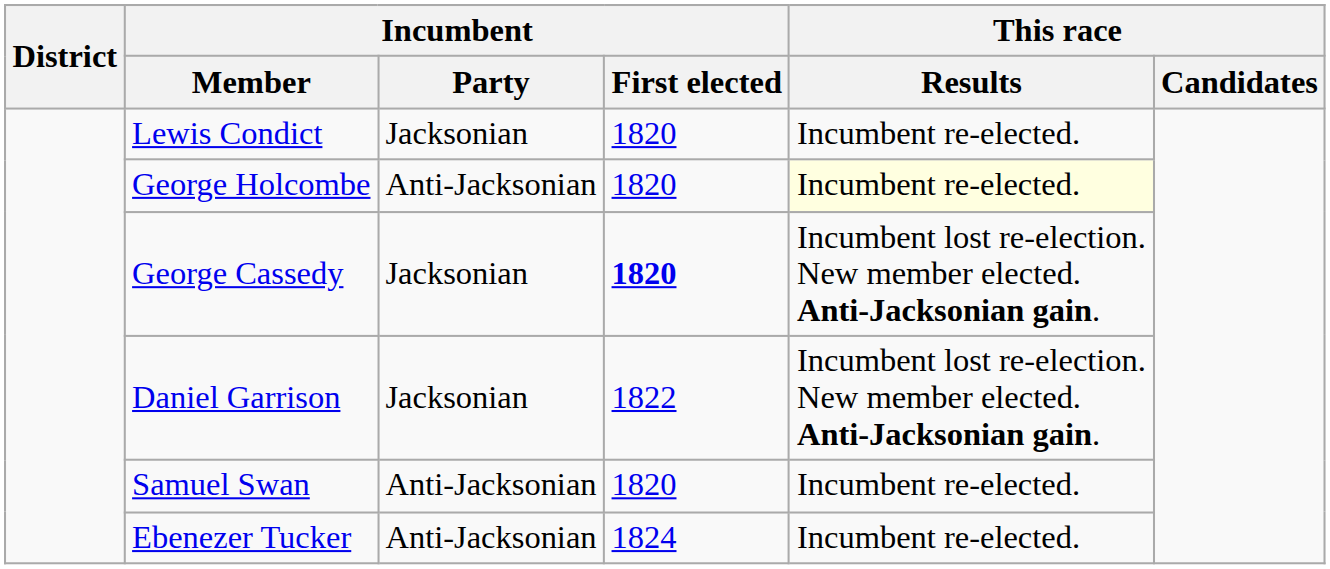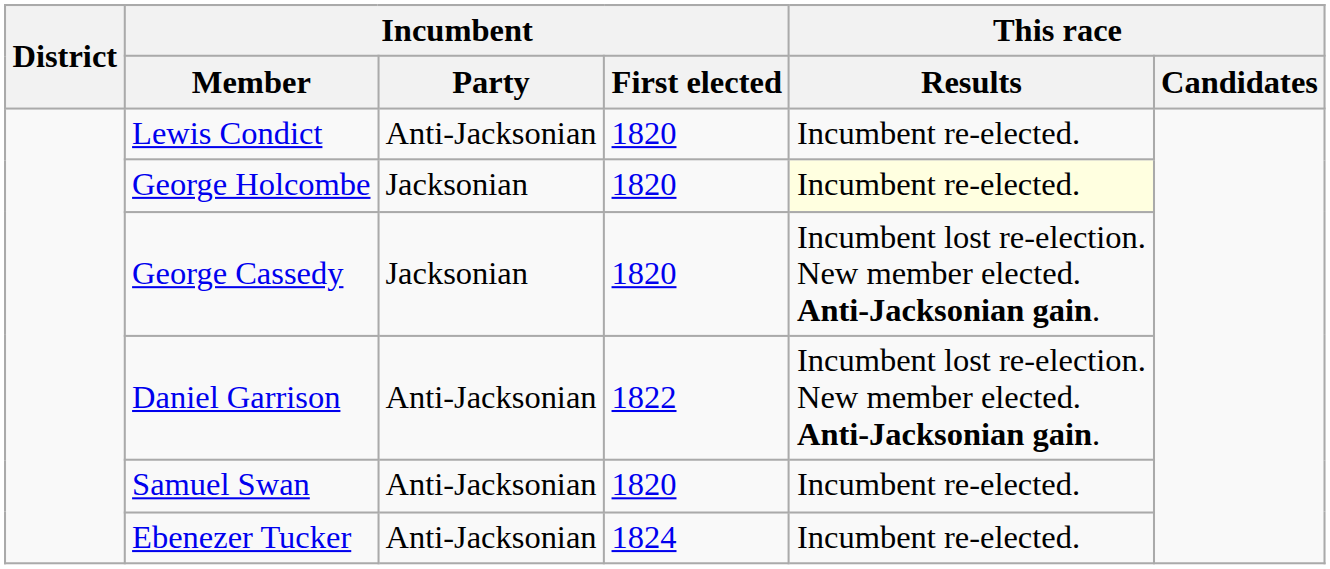Lewis Condict | Incumbent / Party: Jacksonian -> Anti-Jacksonian
George Holcombe | Incumbent / Party: Anti-Jacksonian -> Jacksonian
George Cassedy | Incumbent / First elected: bold -> normal
Daniel Garrison | Incumbent / Party: Jacksonian -> Anti-Jacksonian
